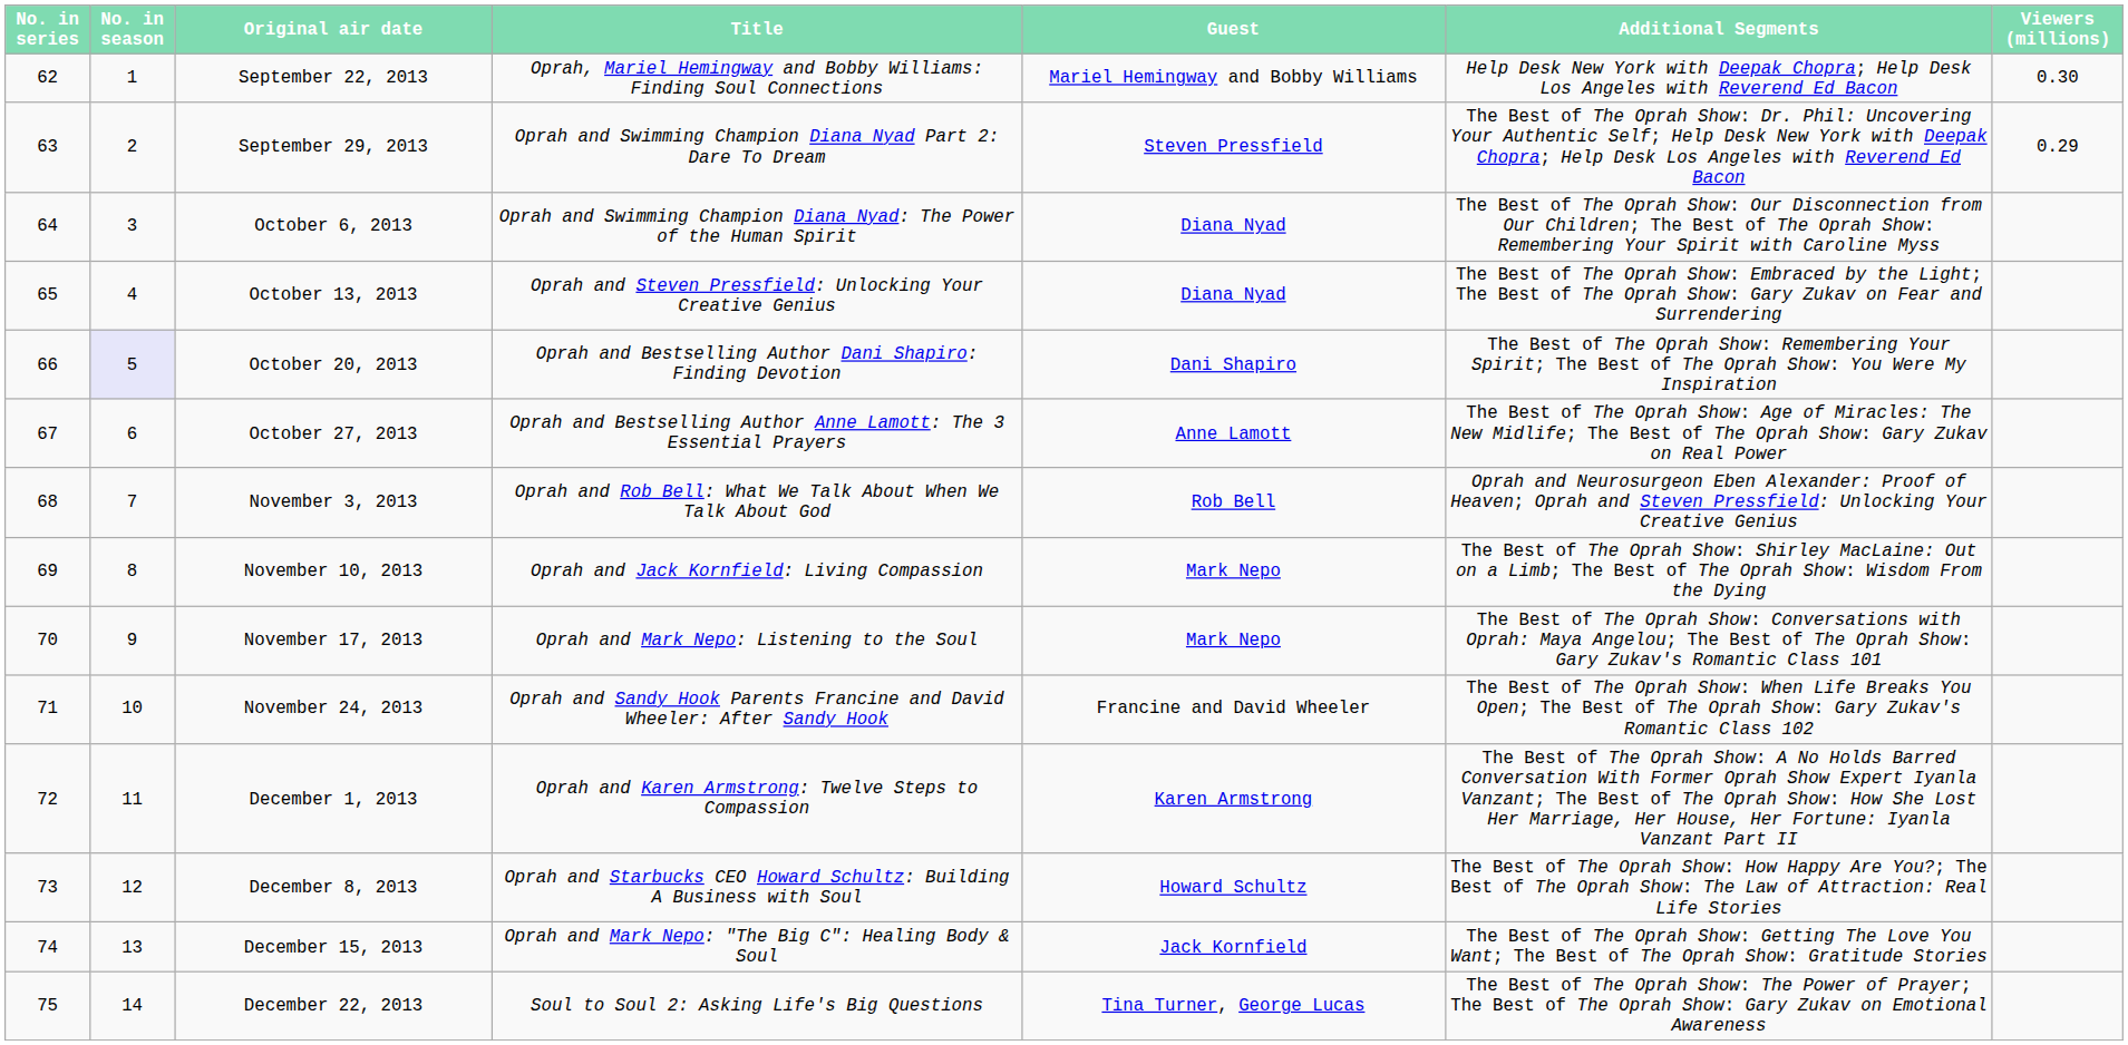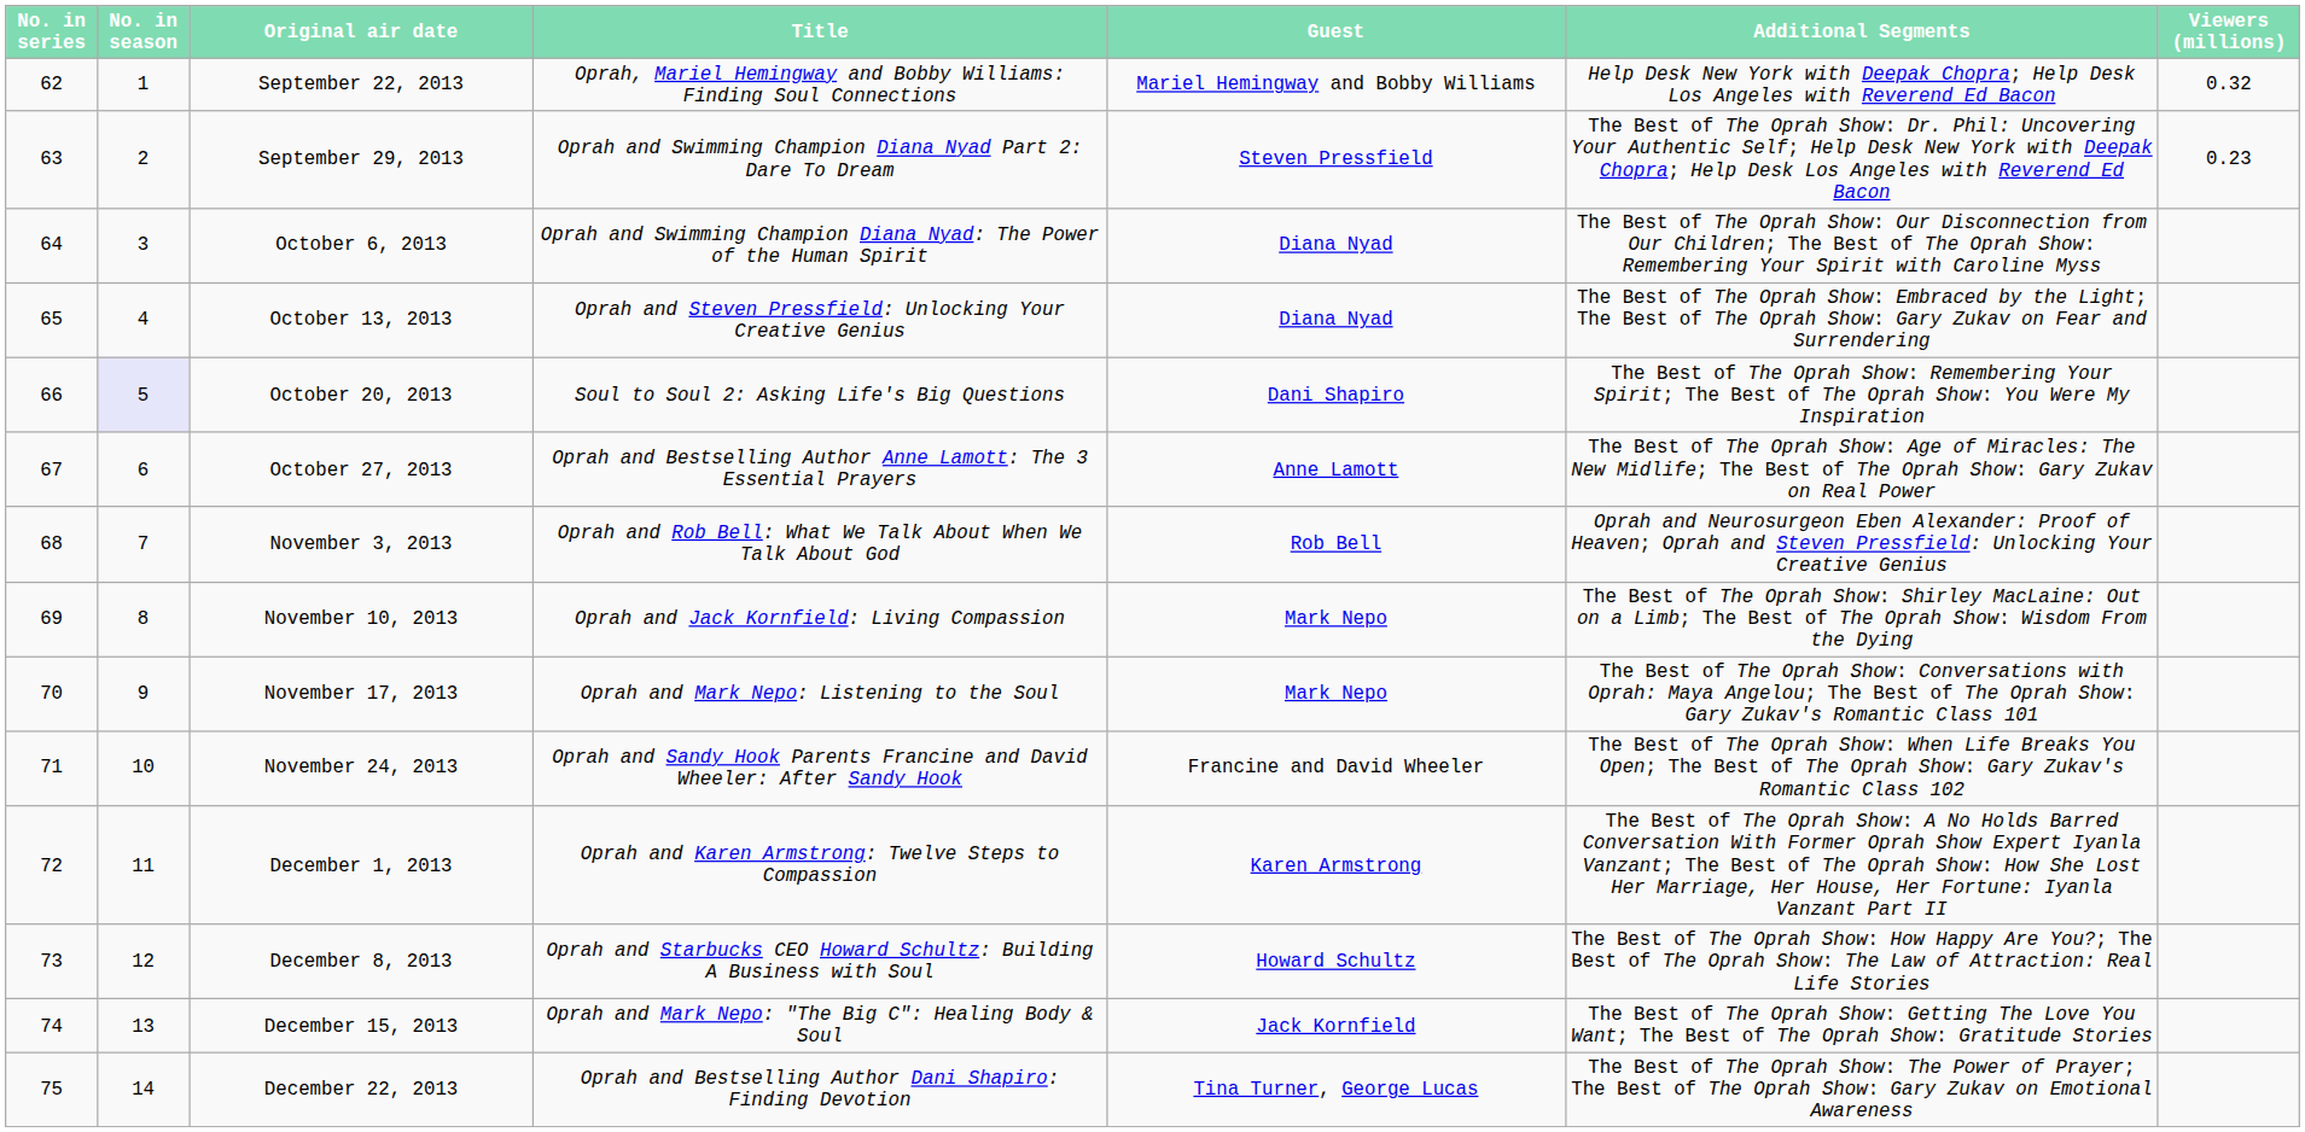September 22, 2013 | Viewers (millions): 0.30 -> 0.32
September 29, 2013 | Viewers (millions): 0.29 -> 0.23
October 20, 2013 | Title: Oprah and Bestselling Author Dani Shapiro: Finding Devotion -> Soul to Soul 2: Asking Life's Big Questions
December 22, 2013 | Title: Soul to Soul 2: Asking Life's Big Questions -> Oprah and Bestselling Author Dani Shapiro: Finding Devotion
